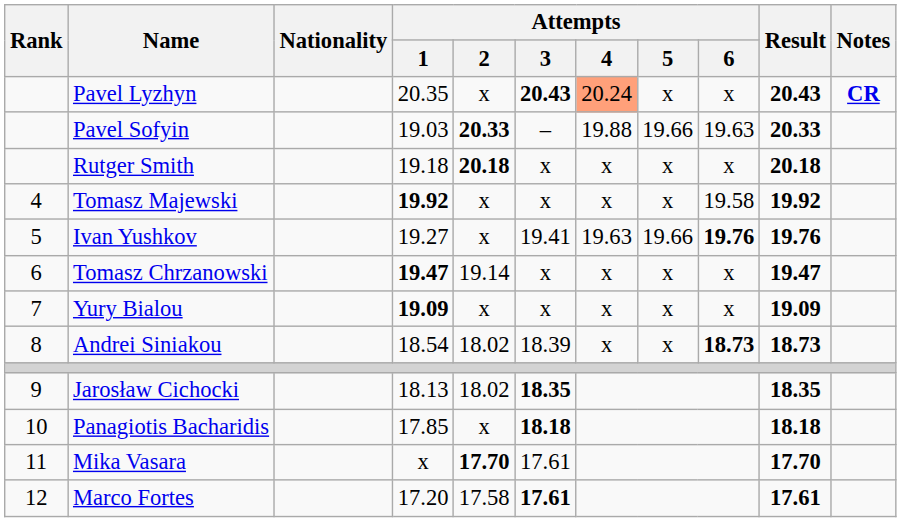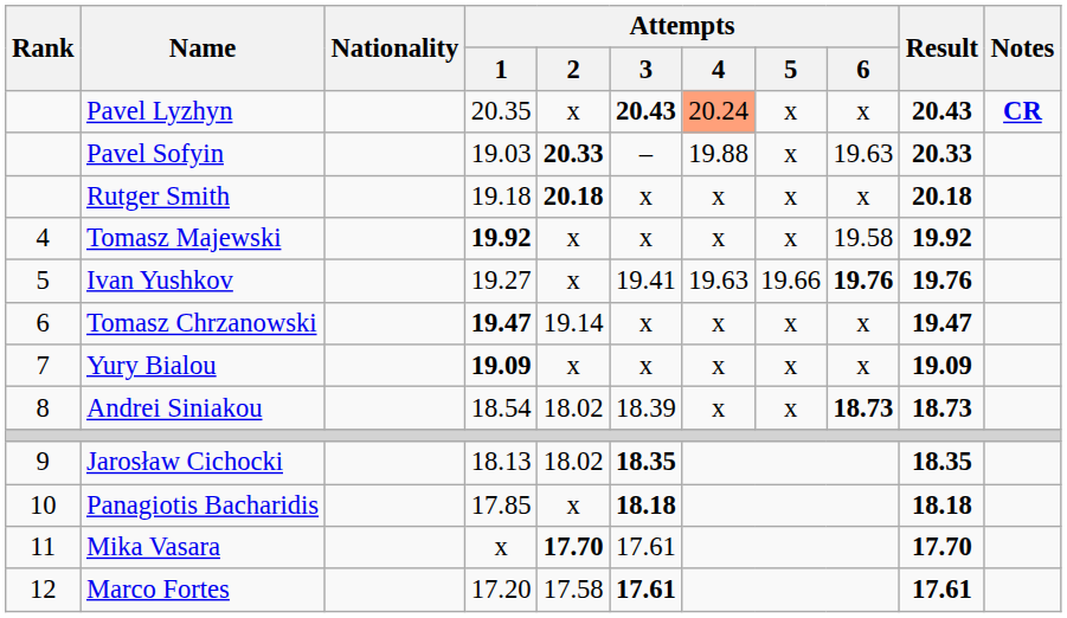Pavel Sofyin | Attempts / 5: 19.66 -> x
